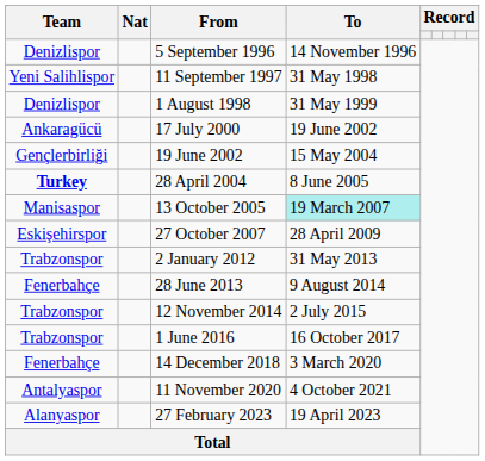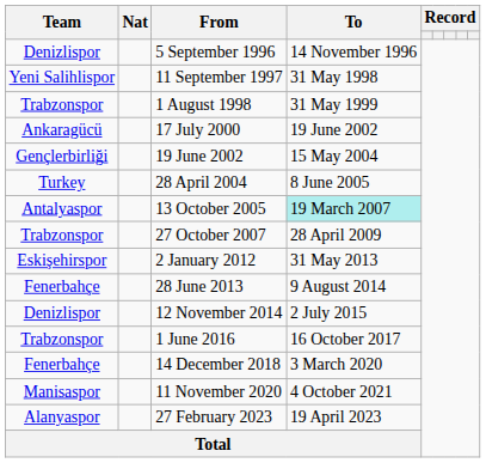1 August 1998 | Team: Denizlispor -> Trabzonspor
28 April 2004 | Team: bold -> normal
13 October 2005 | Team: Manisaspor -> Antalyaspor
27 October 2007 | Team: Eskişehirspor -> Trabzonspor
2 January 2012 | Team: Trabzonspor -> Eskişehirspor
12 November 2014 | Team: Trabzonspor -> Denizlispor
11 November 2020 | Team: Antalyaspor -> Manisaspor
